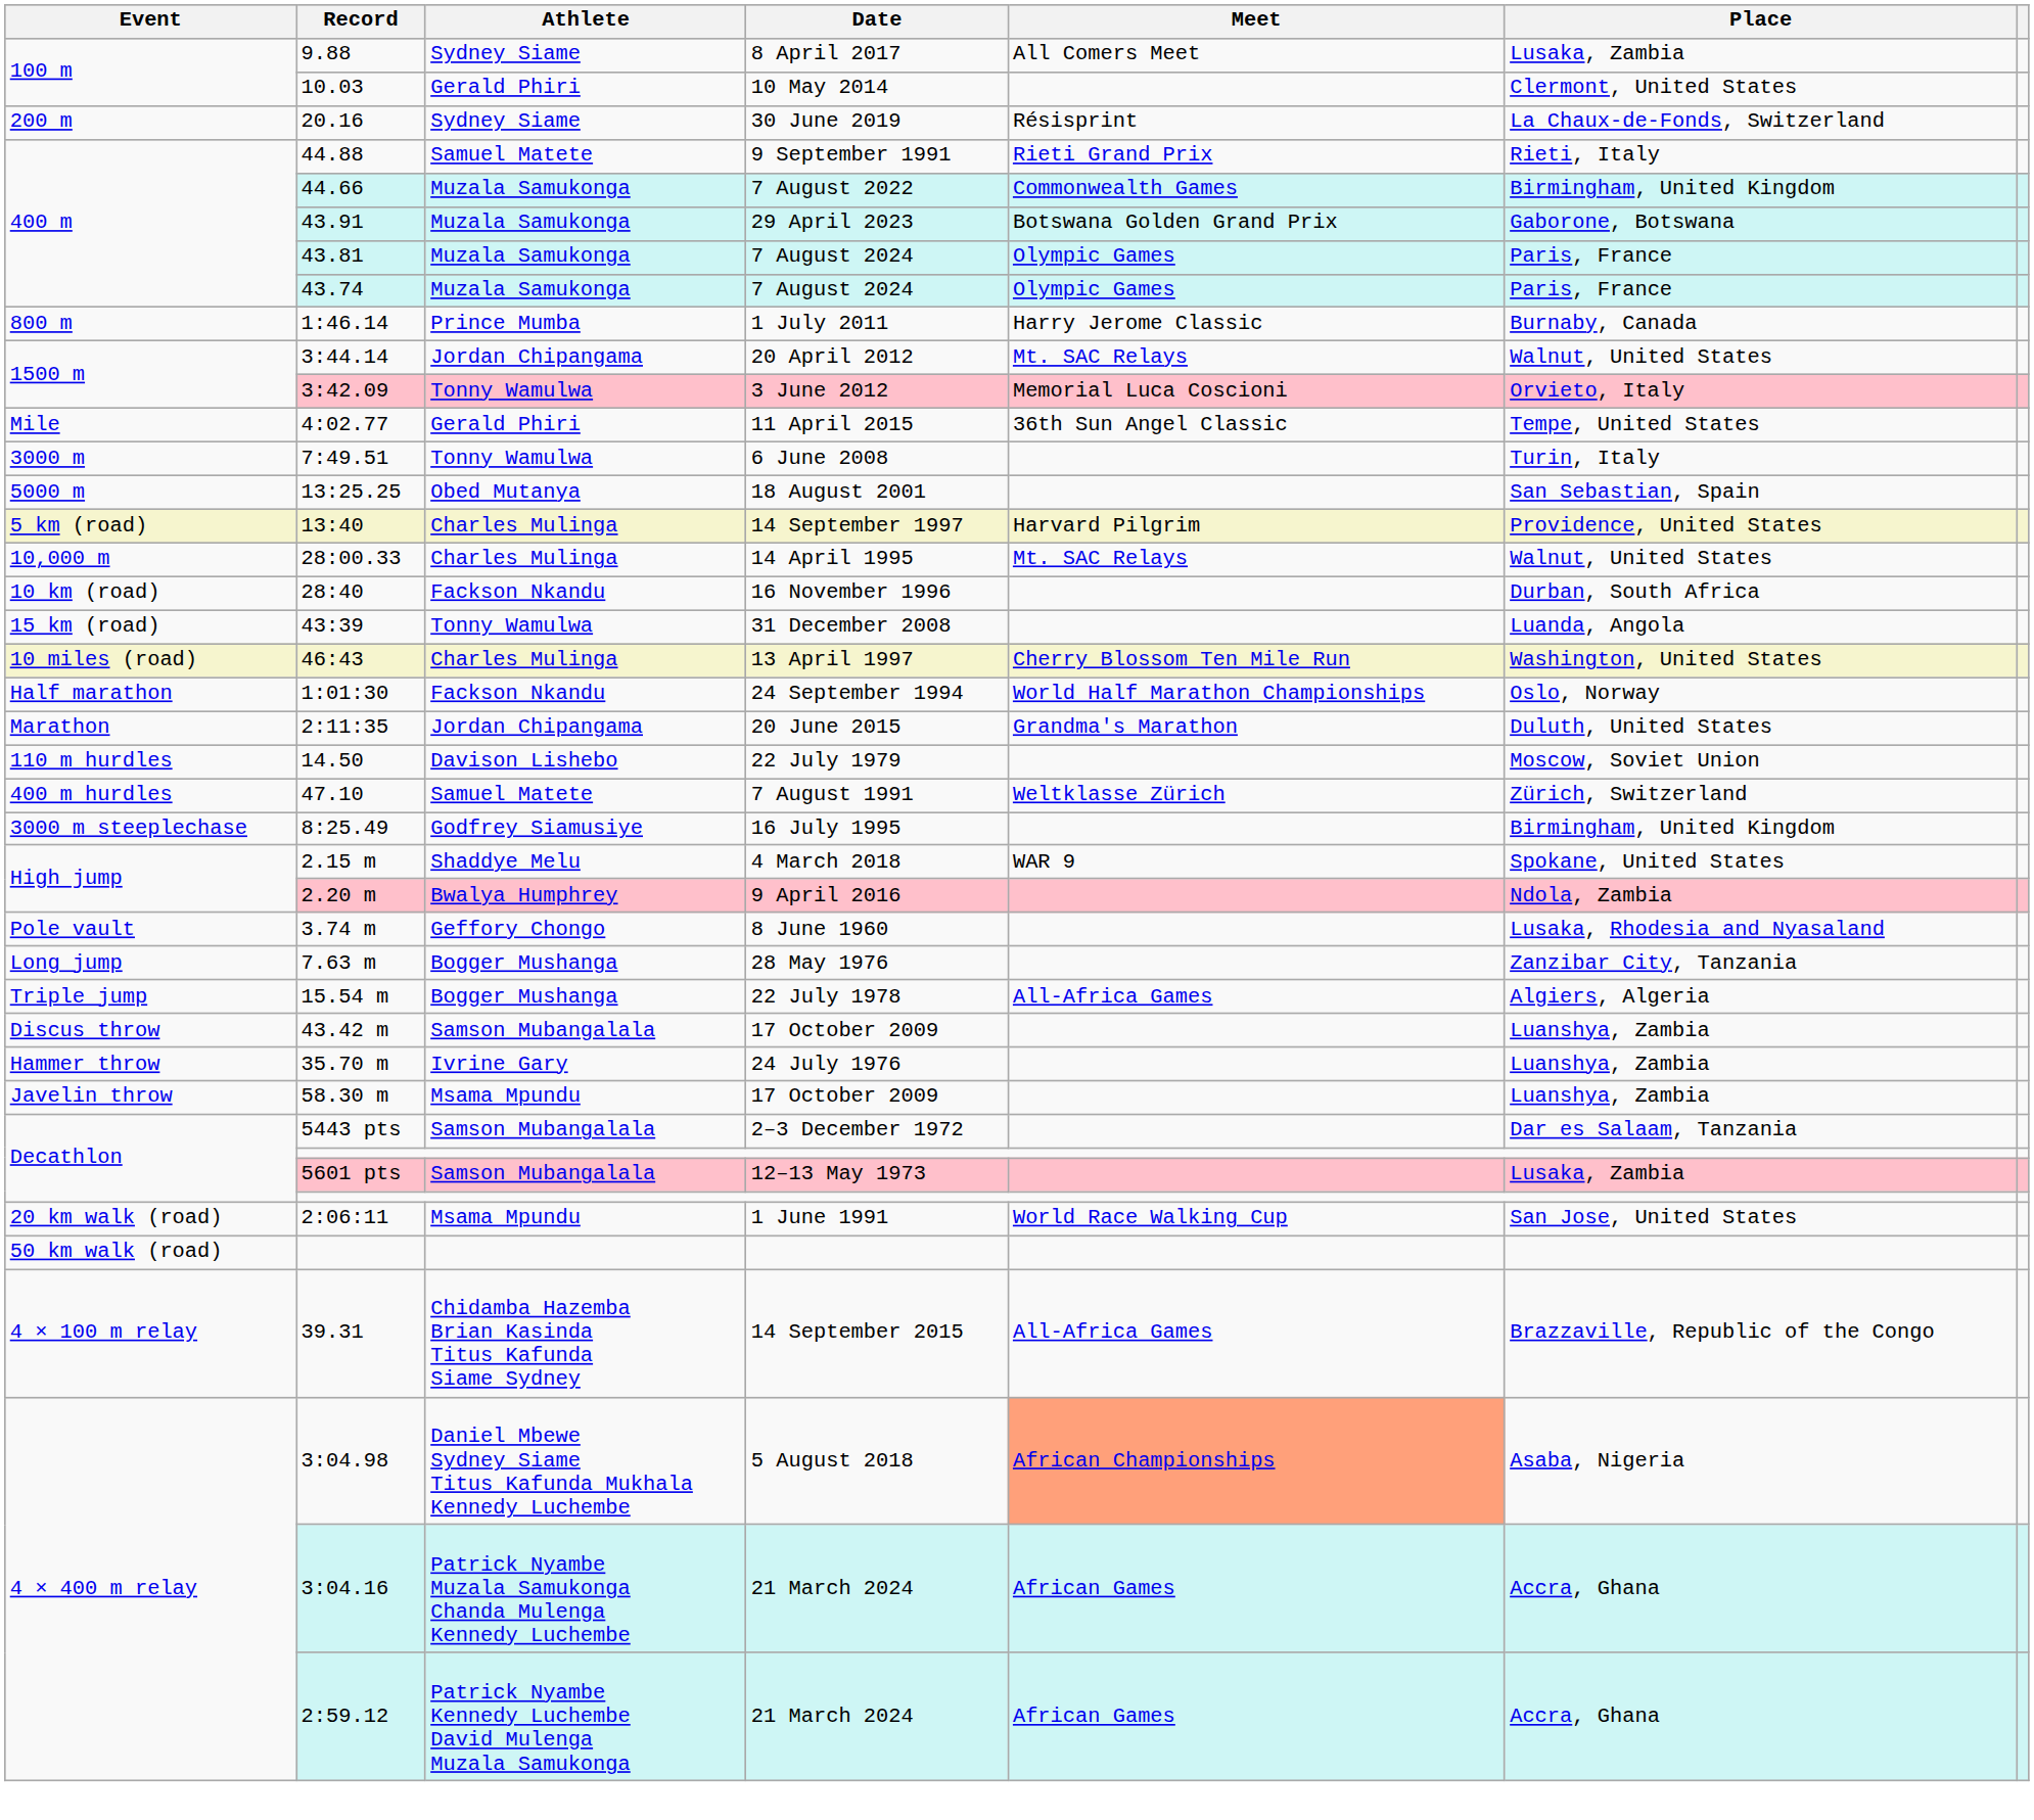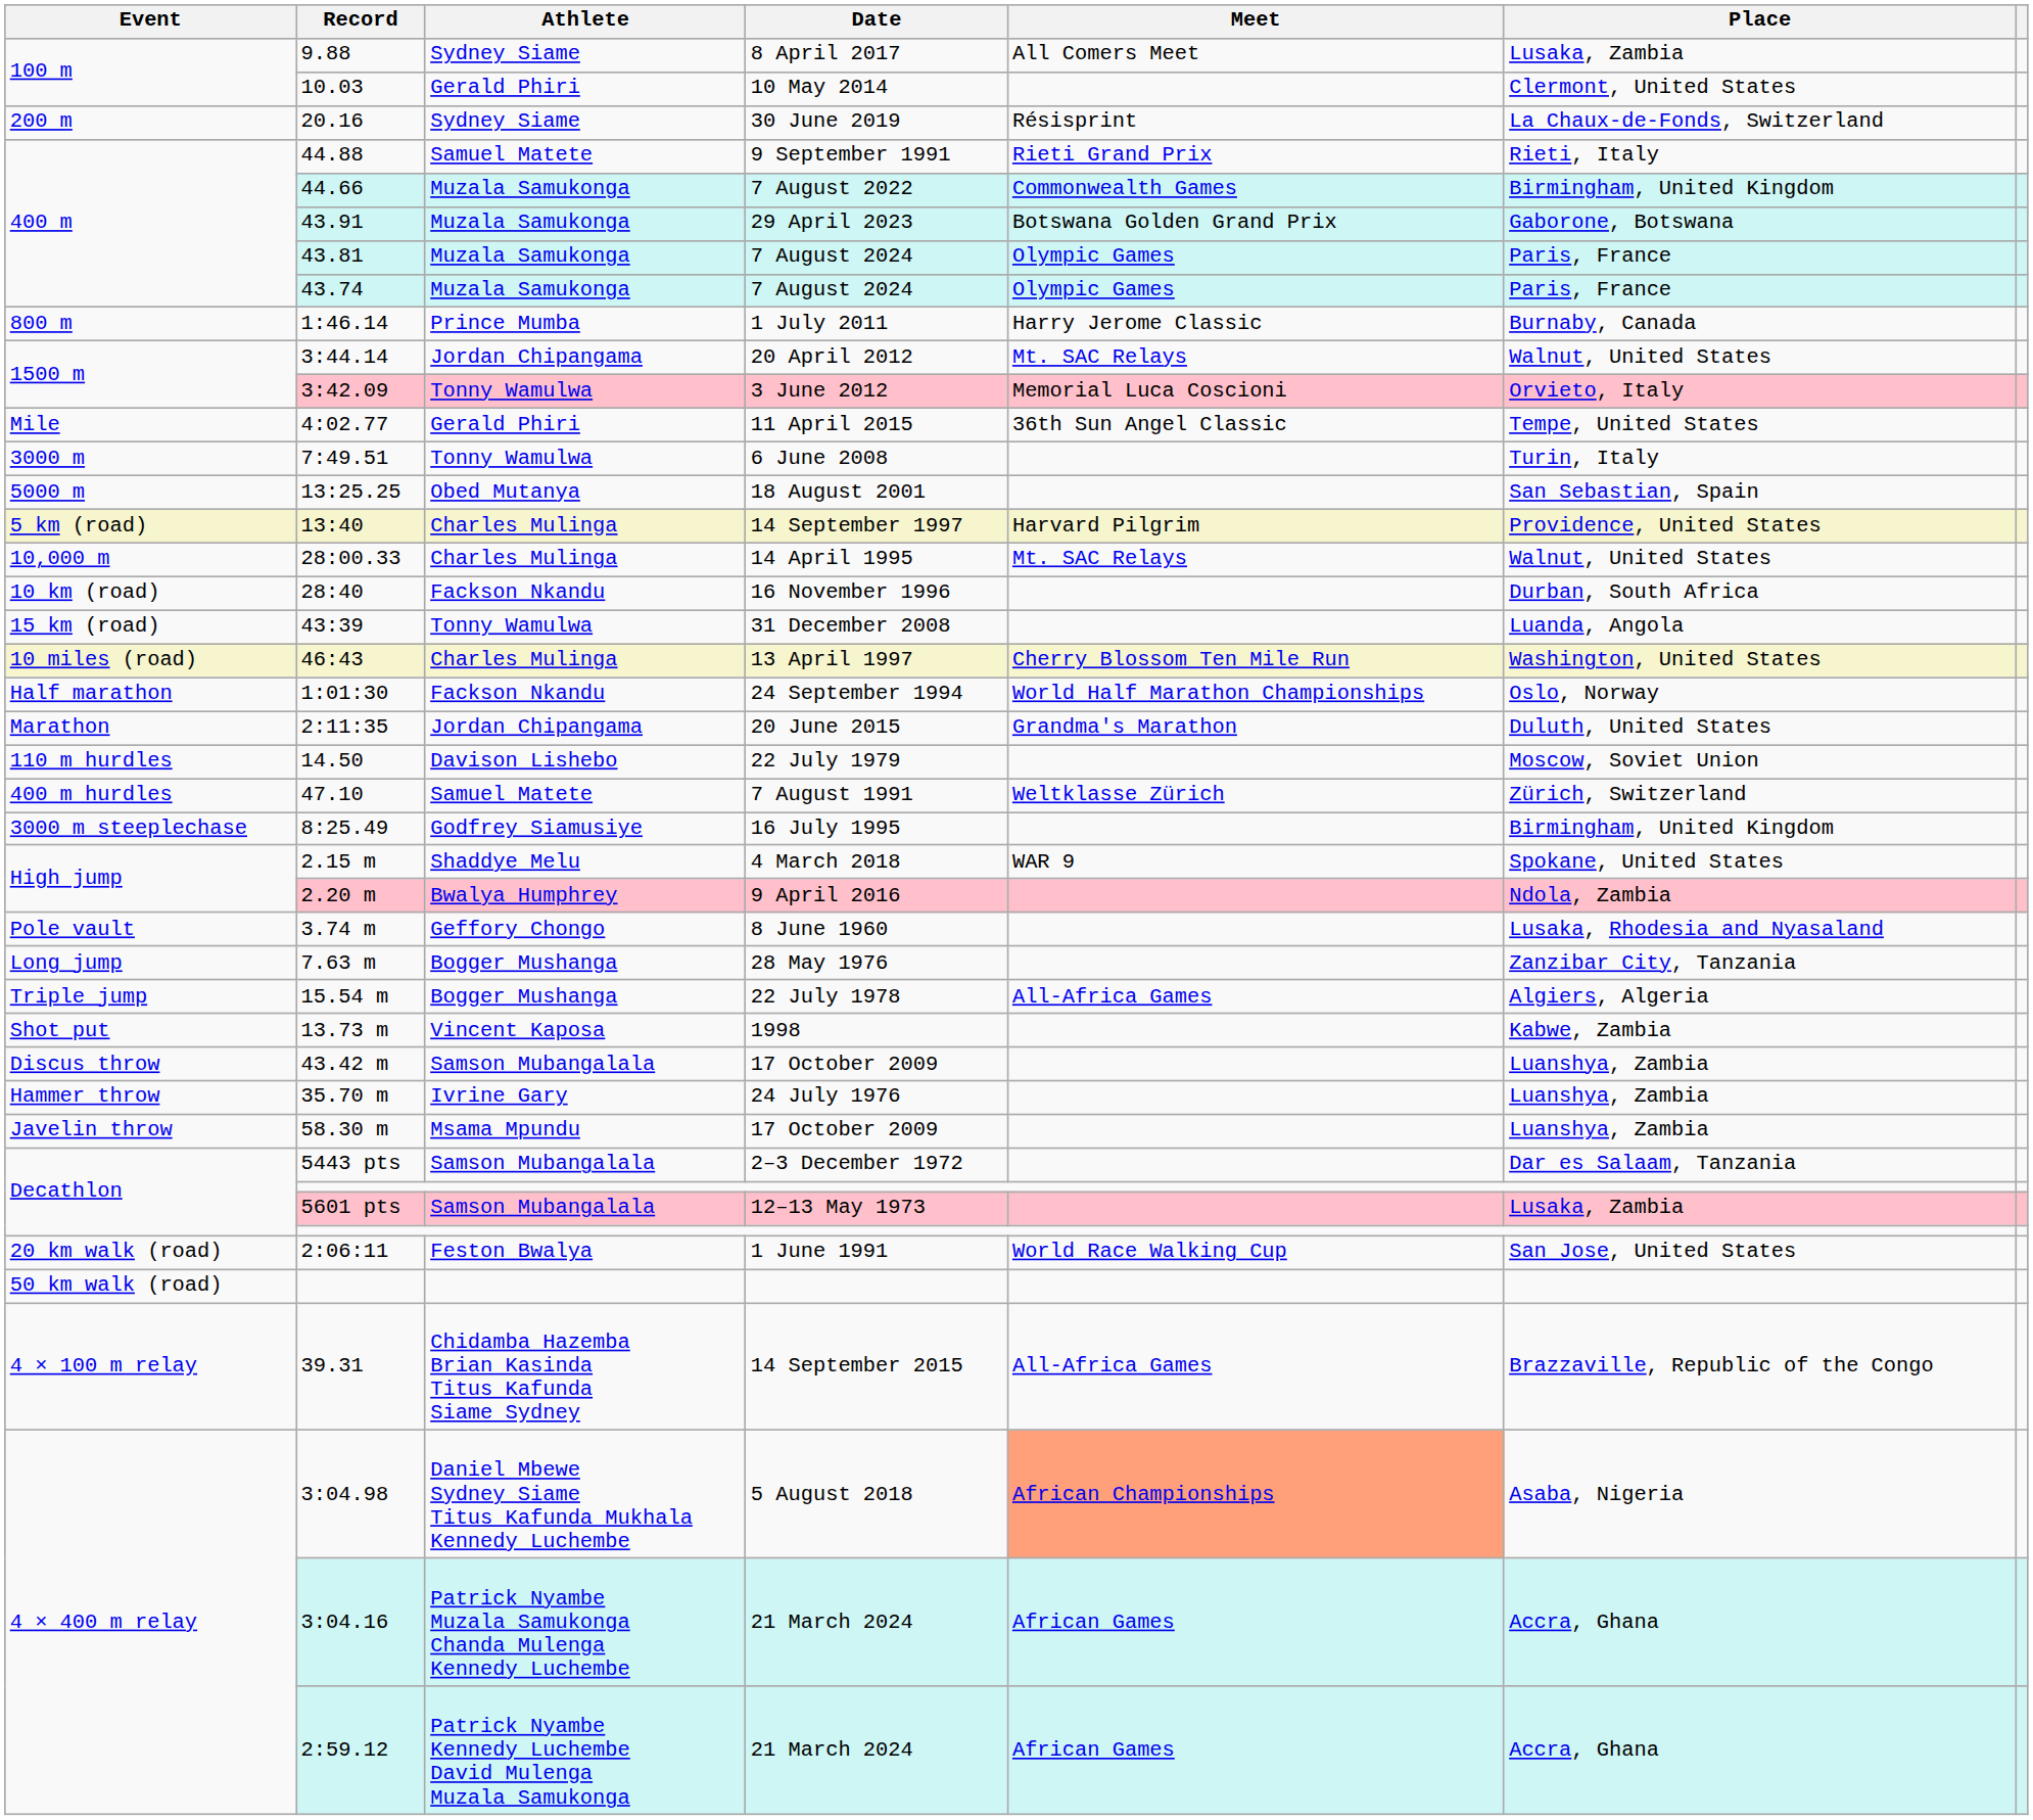+ row: Shot put | 13.73 m | Vincent Kaposa | 1998 | Kabwe, Zambia
2:06:11 | Athlete: Msama Mpundu -> Feston Bwalya
